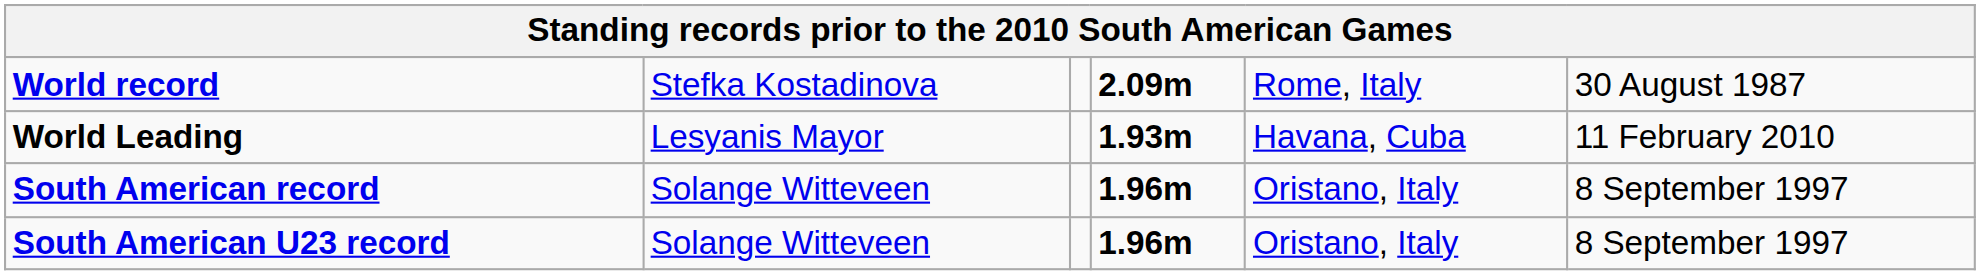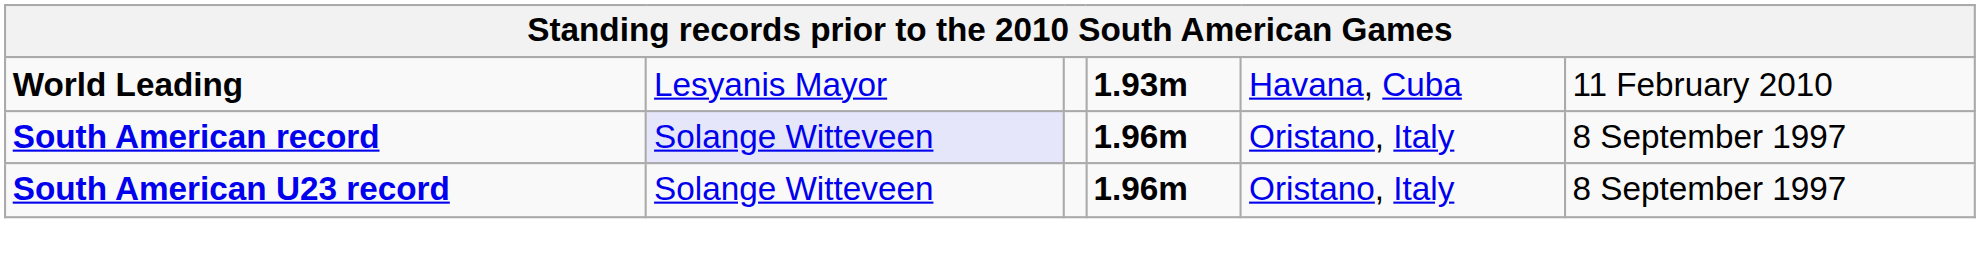- row: World record | Stefka Kostadinova | 2.09m | Rome, Italy | 30 August 1987
South American record | column 2: no background -> lavender background
